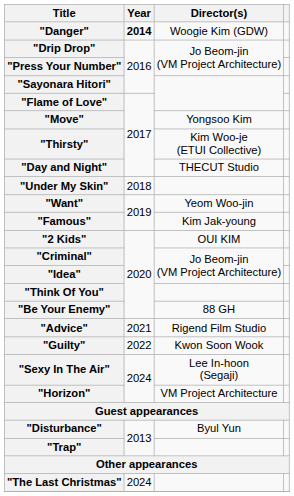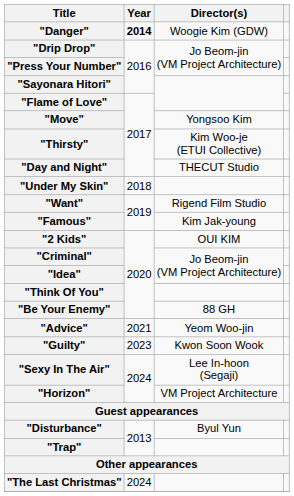"Want" | Director(s): Yeom Woo-jin -> Rigend Film Studio
"Advice" | Director(s): Rigend Film Studio -> Yeom Woo-jin
"Guilty" | Year: 2022 -> 2023
